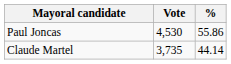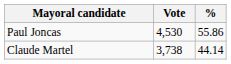Claude Martel | Vote: 3,735 -> 3,738
